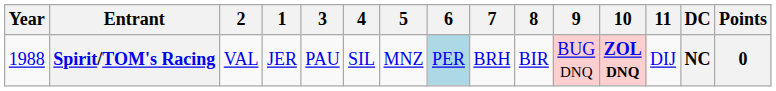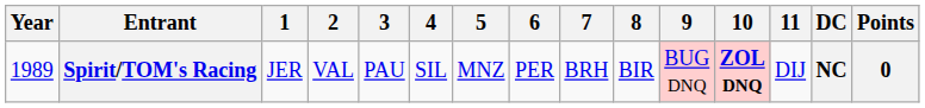columns swapped: 1 <-> 2
Spirit/TOM's Racing | Year: 1988 -> 1989
Spirit/TOM's Racing | 6: lightblue background -> no background
